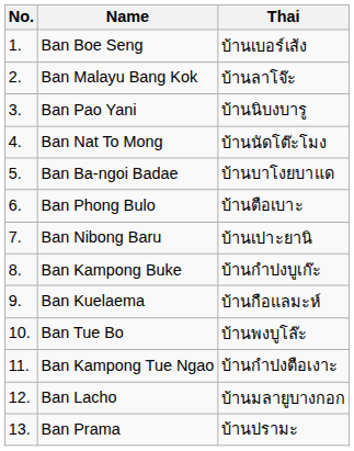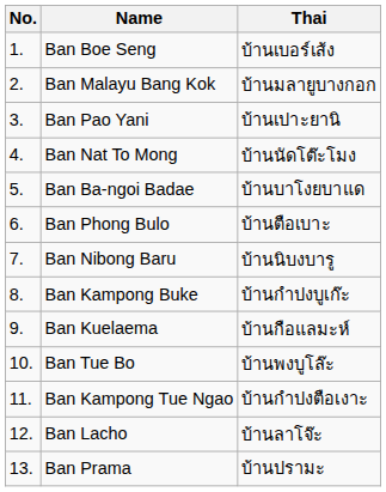Ban Malayu Bang Kok | Thai: บ้านลาโจ๊ะ -> บ้านมลายูบางกอก
Ban Pao Yani | Thai: บ้านนิบงบารู -> บ้านเปาะยานิ
Ban Nibong Baru | Thai: บ้านเปาะยานิ -> บ้านนิบงบารู
Ban Lacho | Thai: บ้านมลายูบางกอก -> บ้านลาโจ๊ะ
